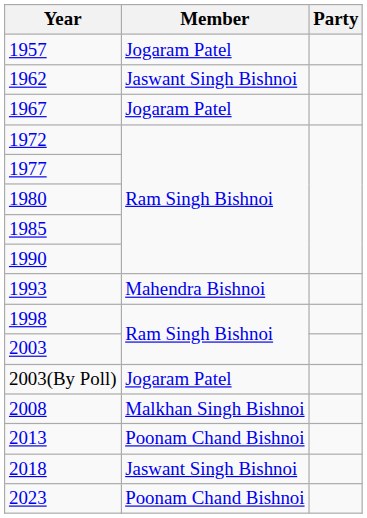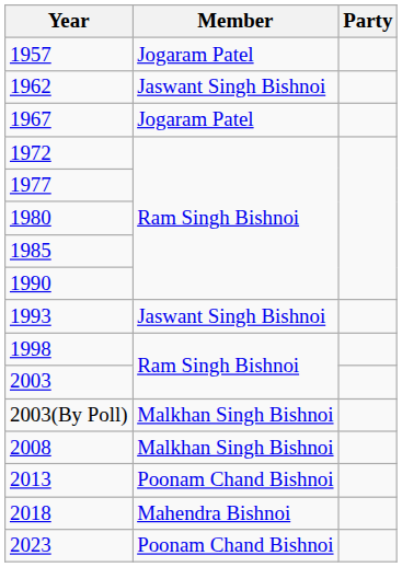1993 | Member: Mahendra Bishnoi -> Jaswant Singh Bishnoi
2003(By Poll) | Member: Jogaram Patel -> Malkhan Singh Bishnoi
2018 | Member: Jaswant Singh Bishnoi -> Mahendra Bishnoi
